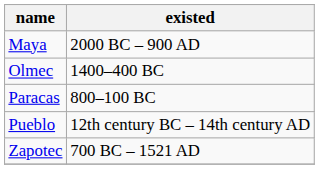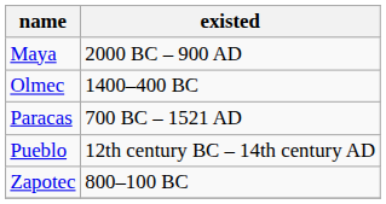Paracas | existed: 800–100 BC -> 700 BC – 1521 AD
Zapotec | existed: 700 BC – 1521 AD -> 800–100 BC
